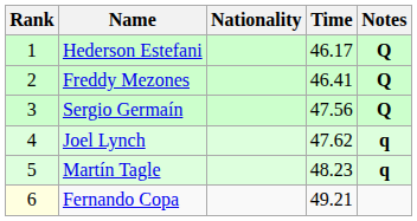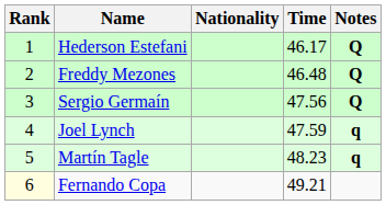Freddy Mezones | Time: 46.41 -> 46.48
Joel Lynch | Time: 47.62 -> 47.59
